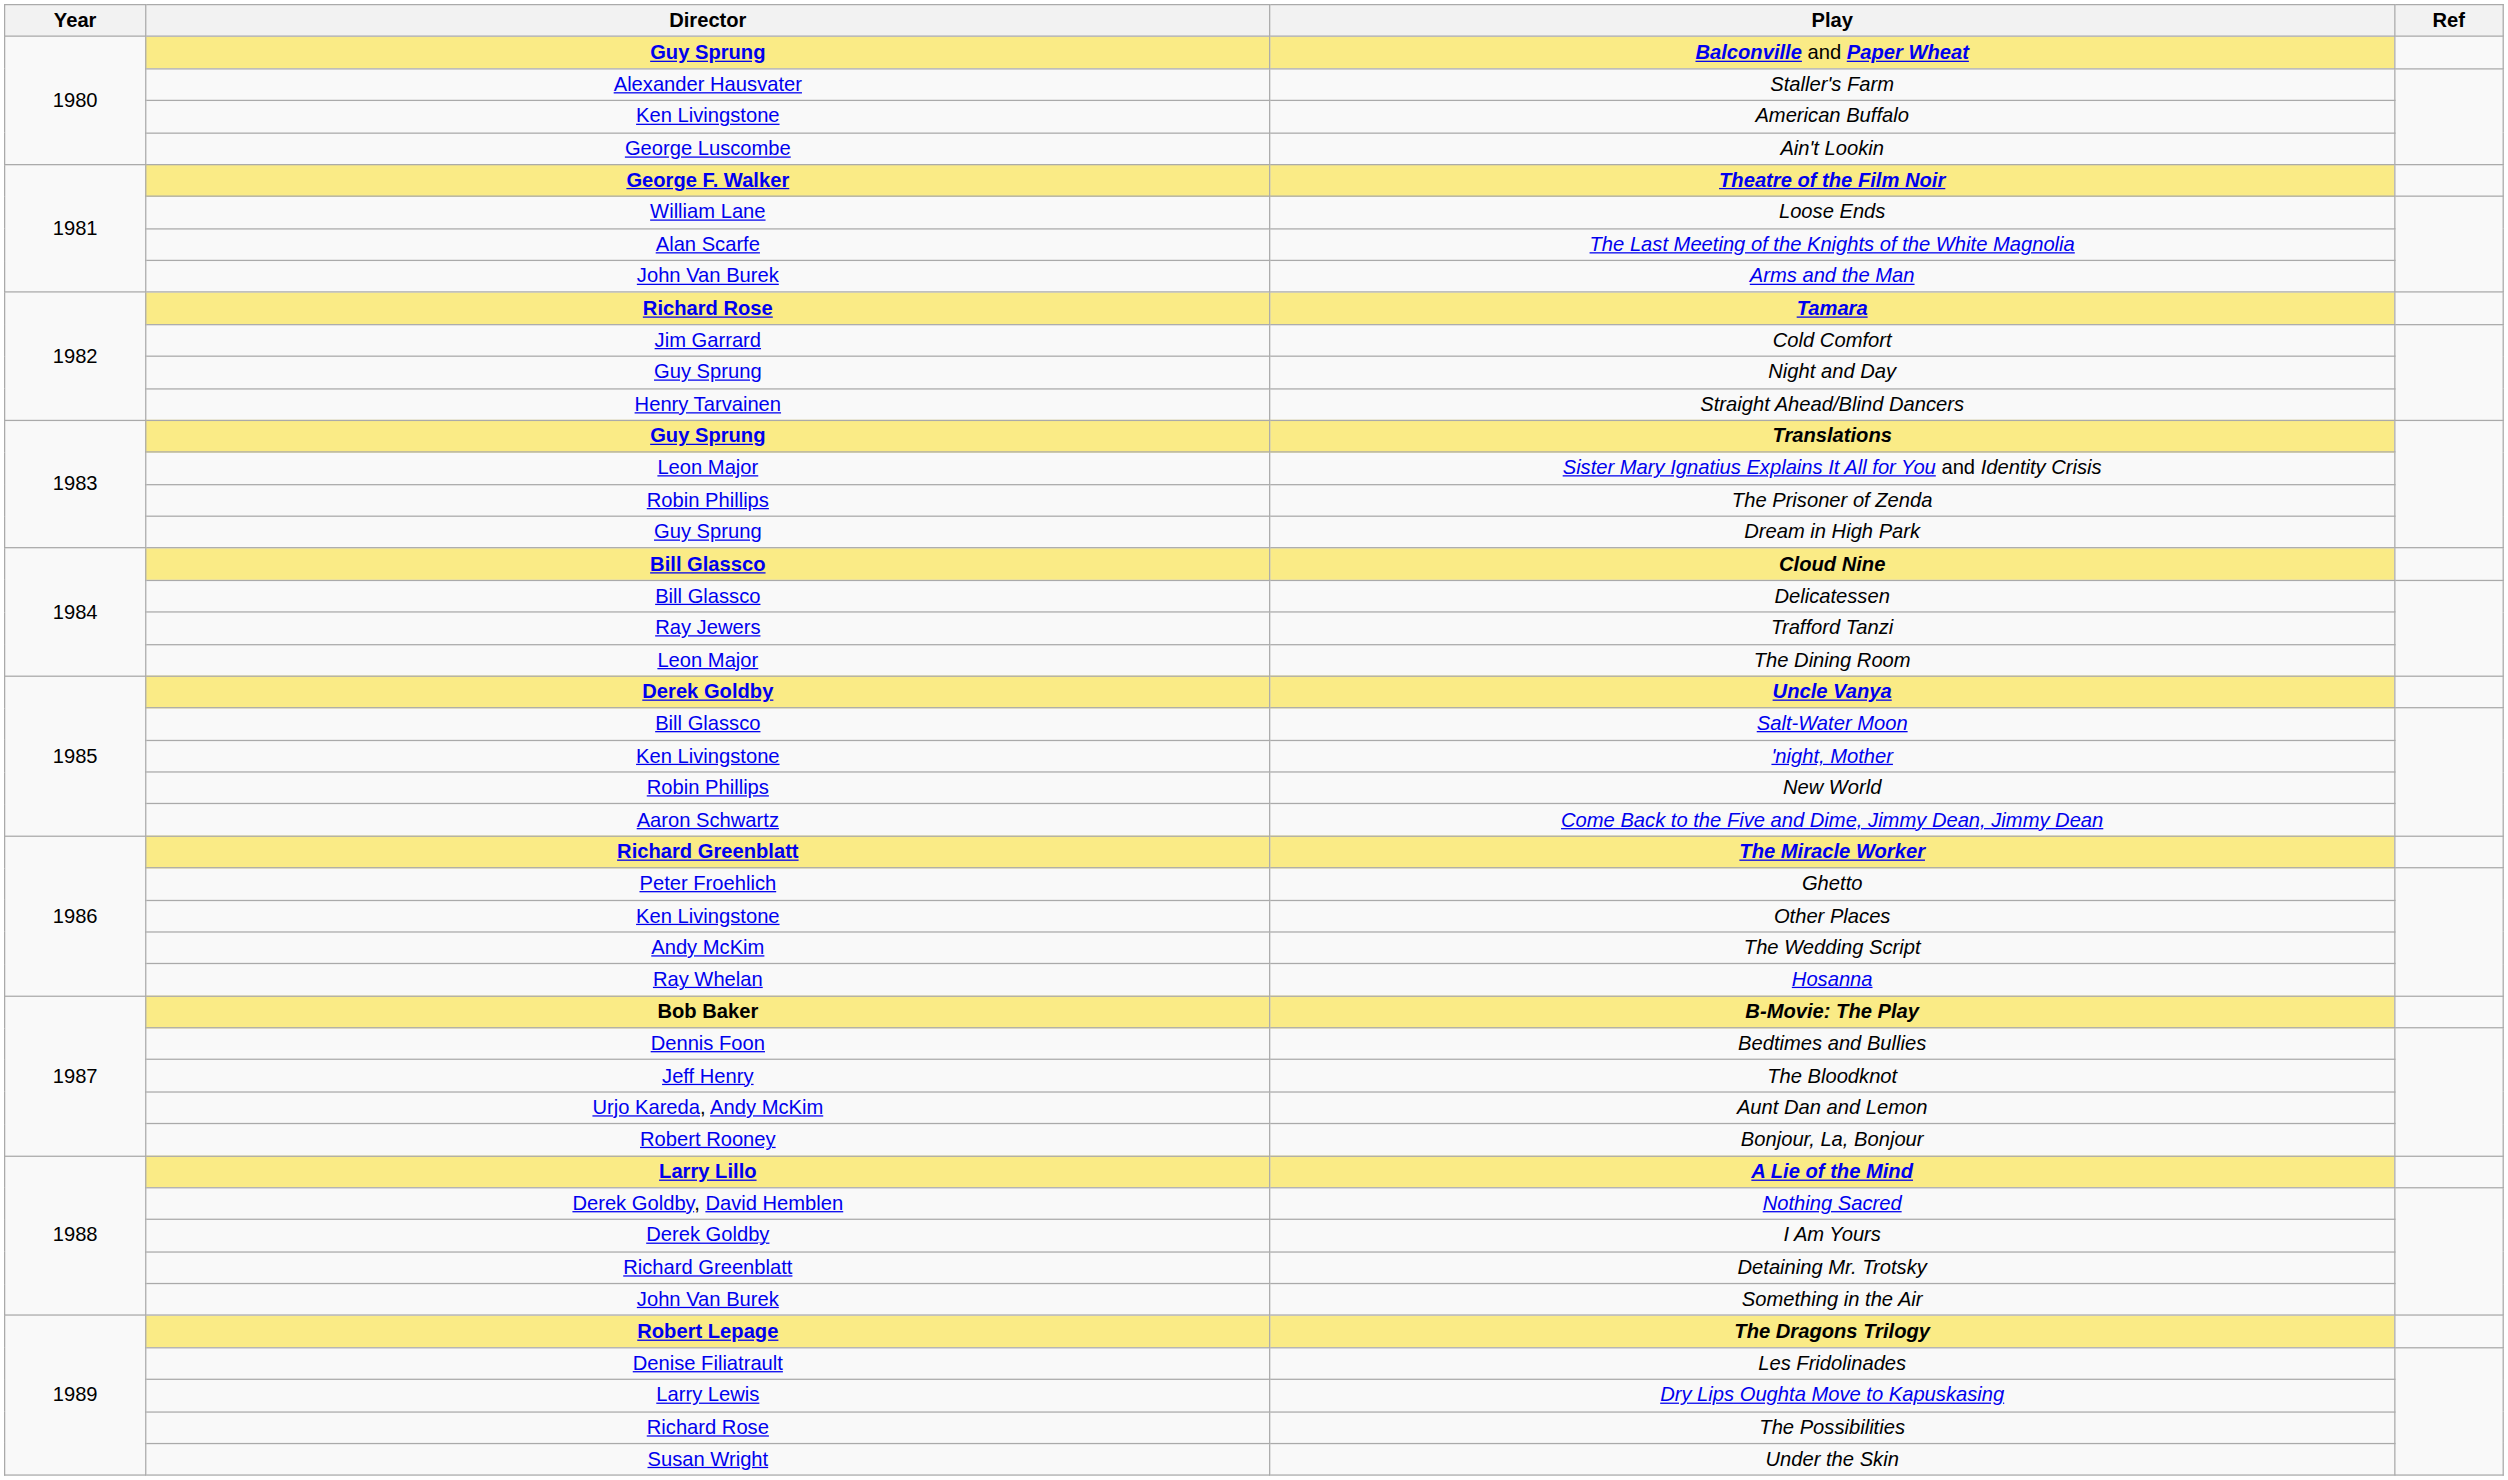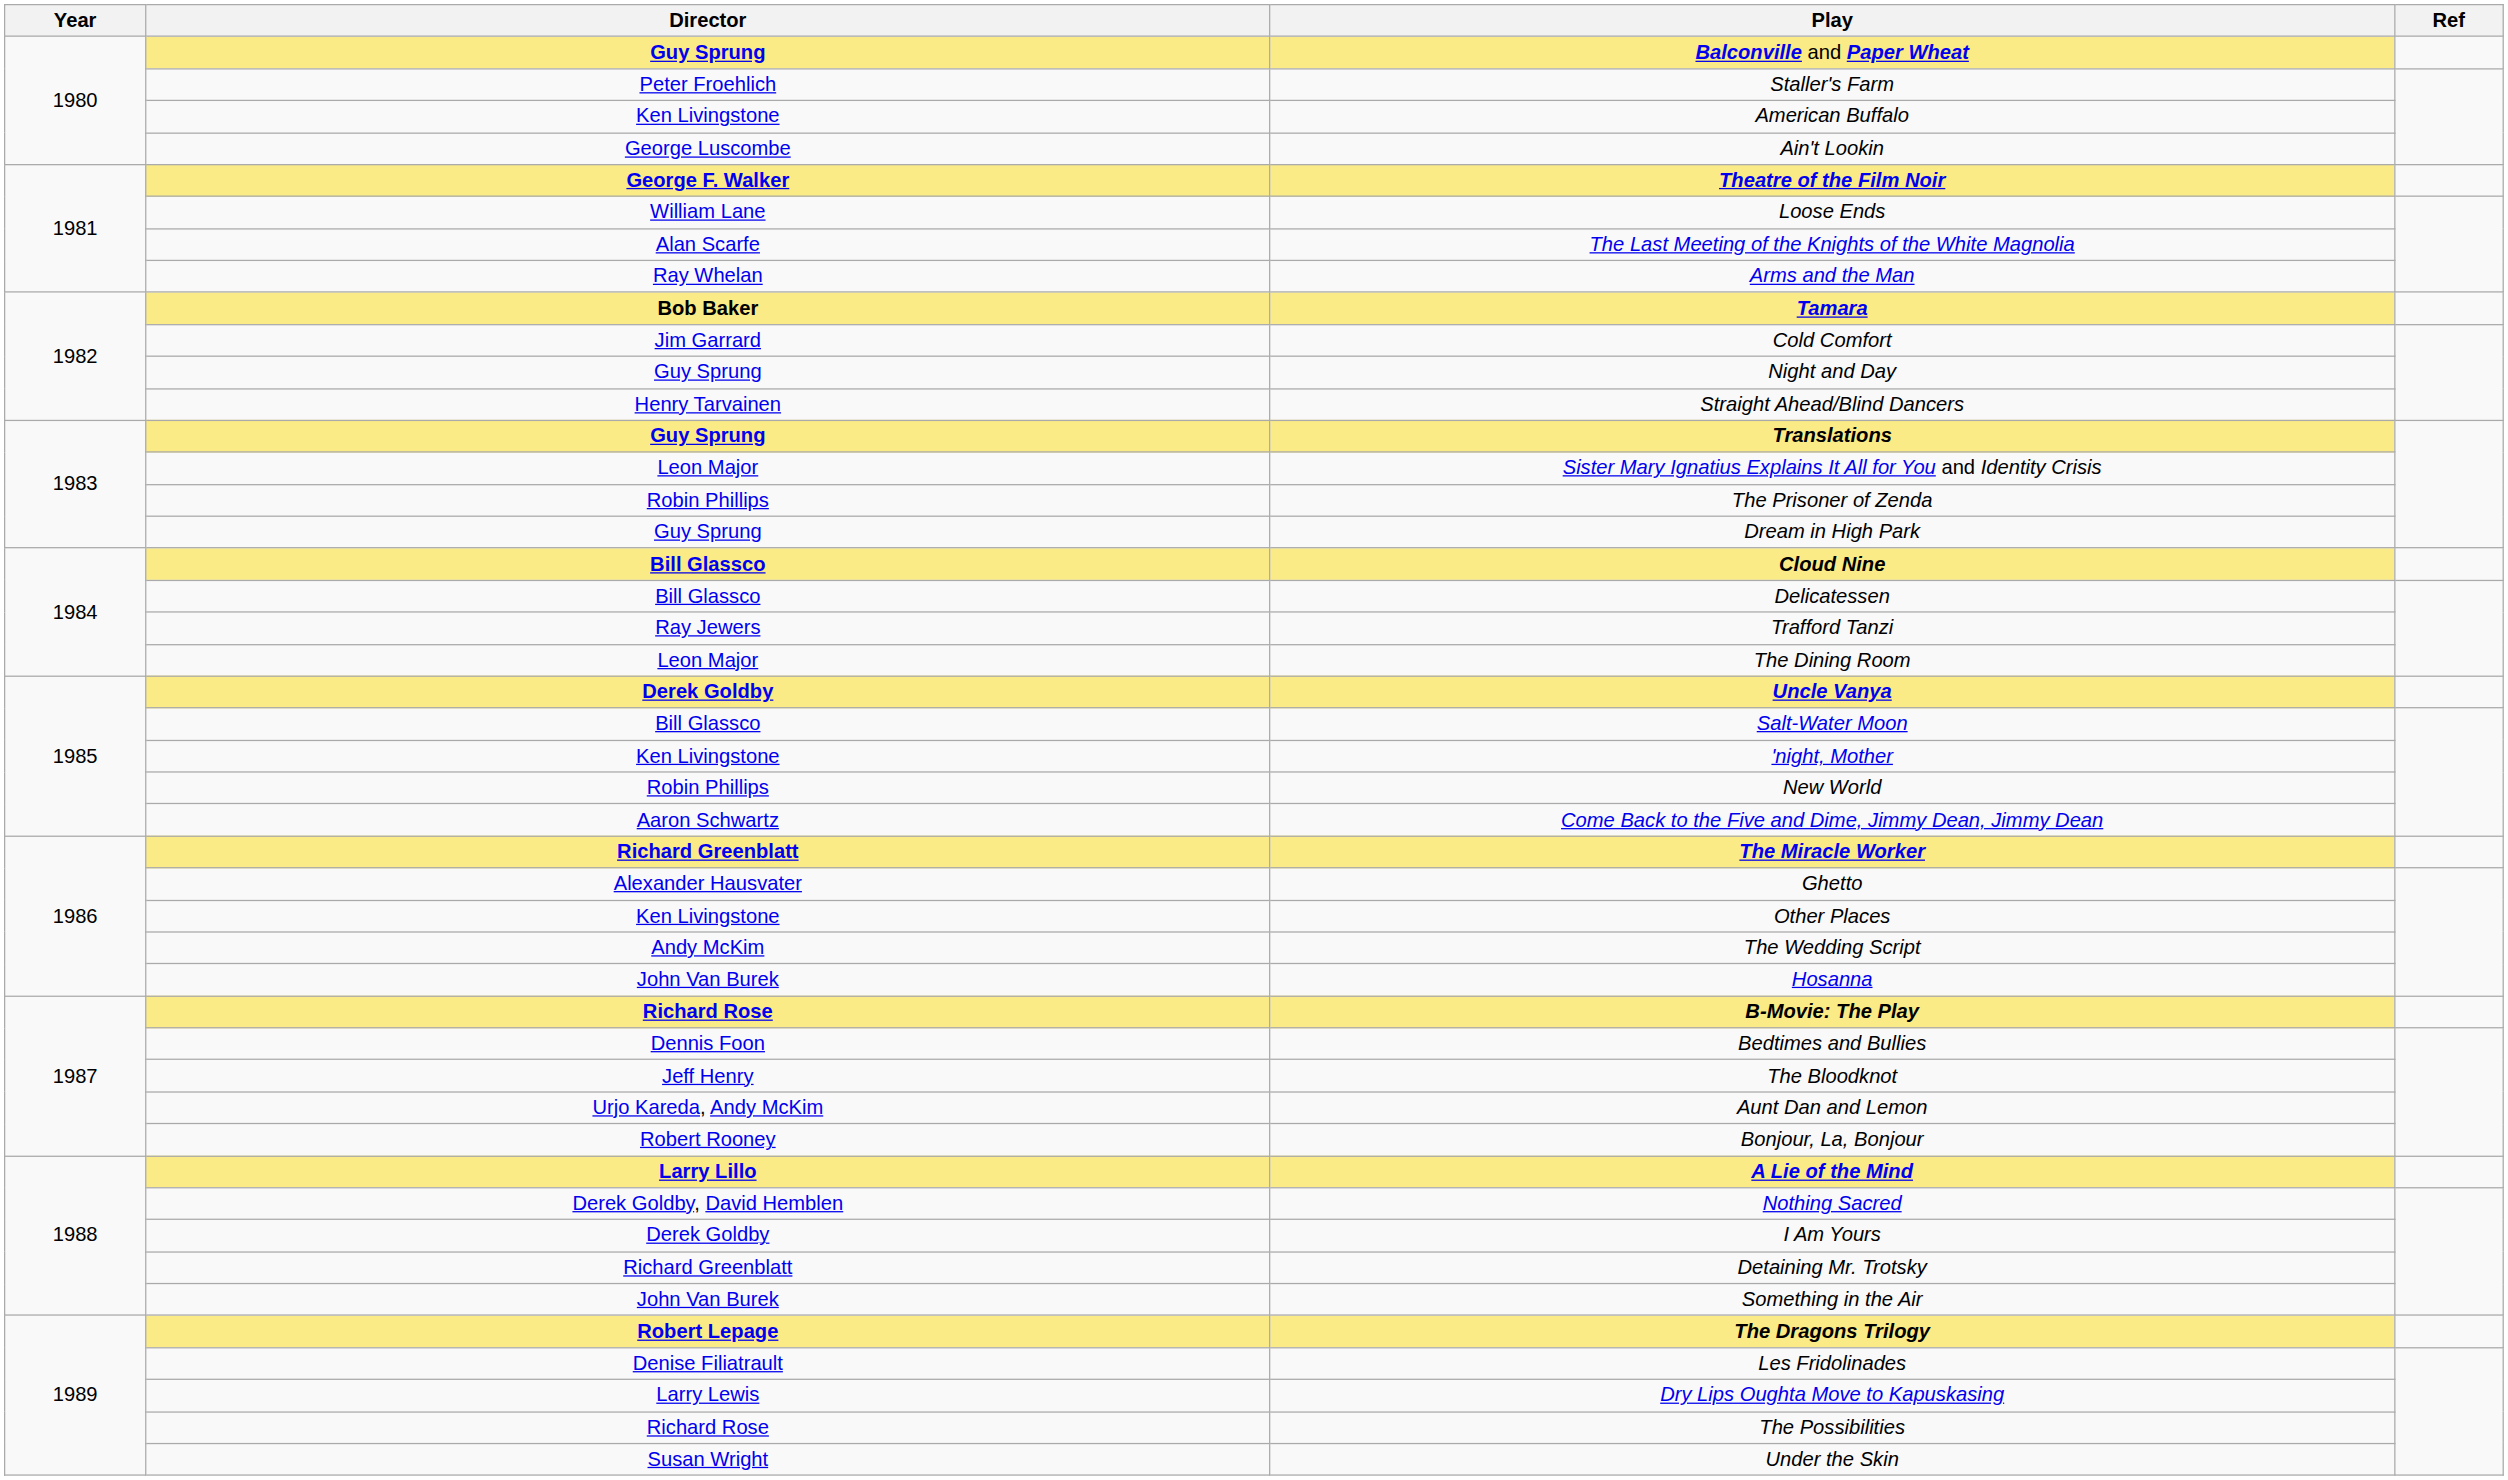Staller's Farm | Director: Alexander Hausvater -> Peter Froehlich
Arms and the Man | Director: John Van Burek -> Ray Whelan
Tamara | Director: Richard Rose -> Bob Baker
Ghetto | Director: Peter Froehlich -> Alexander Hausvater
Hosanna | Director: Ray Whelan -> John Van Burek
B-Movie: The Play | Director: Bob Baker -> Richard Rose
